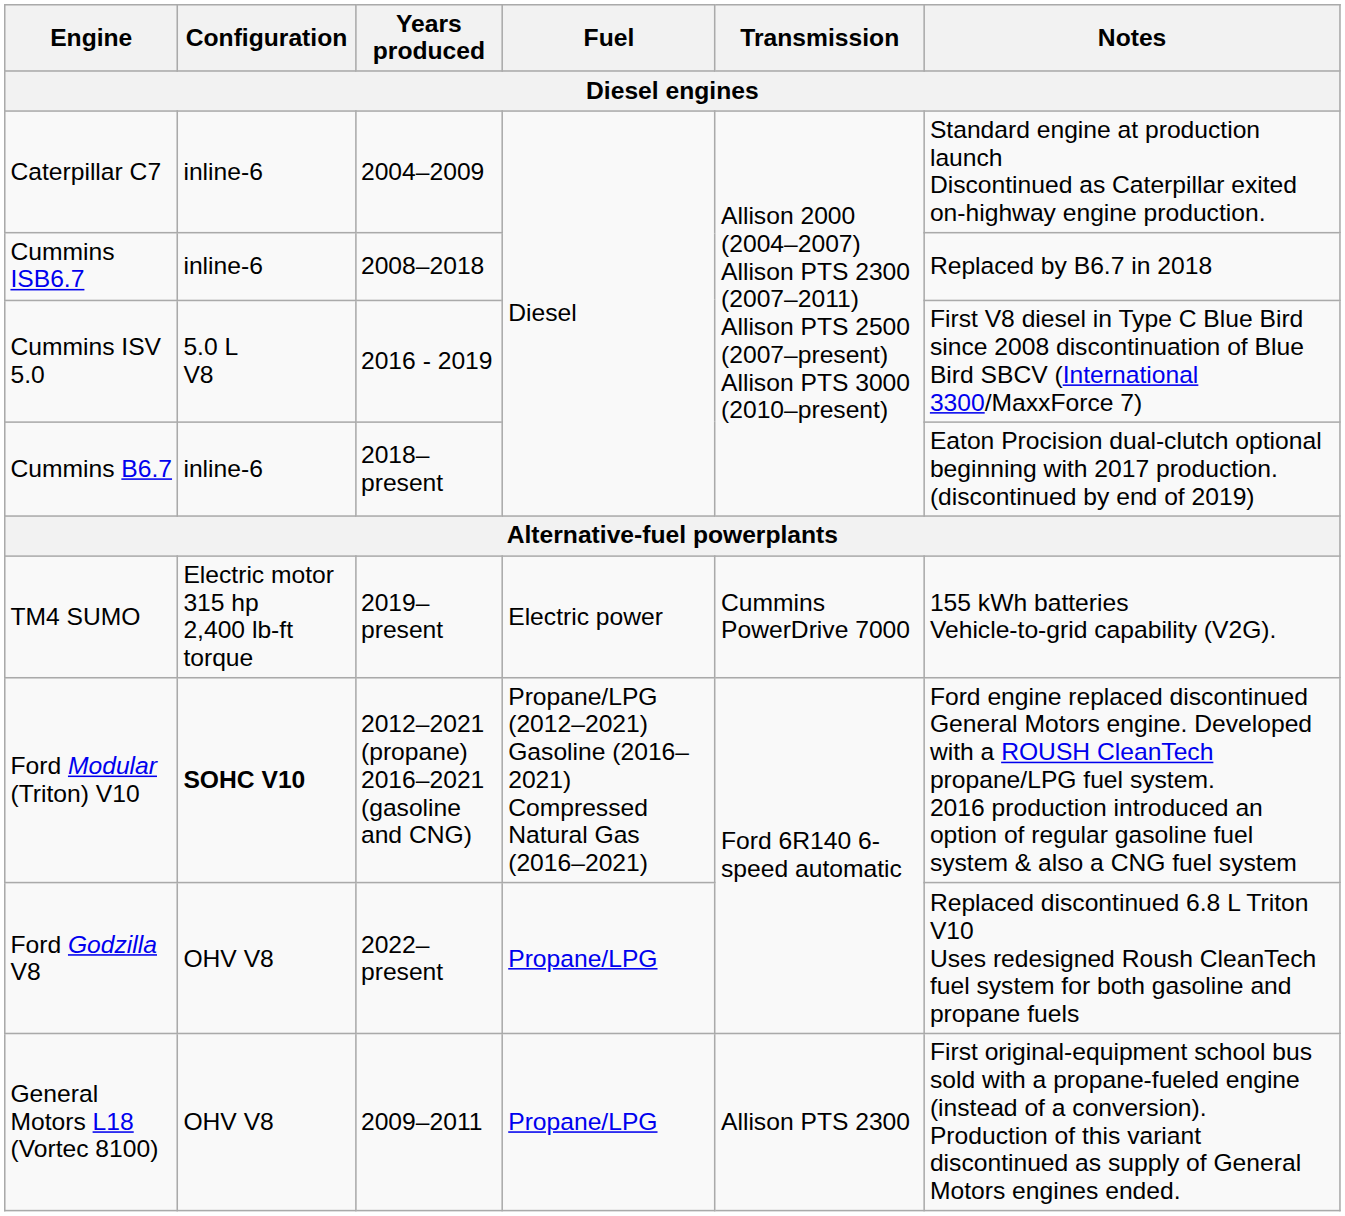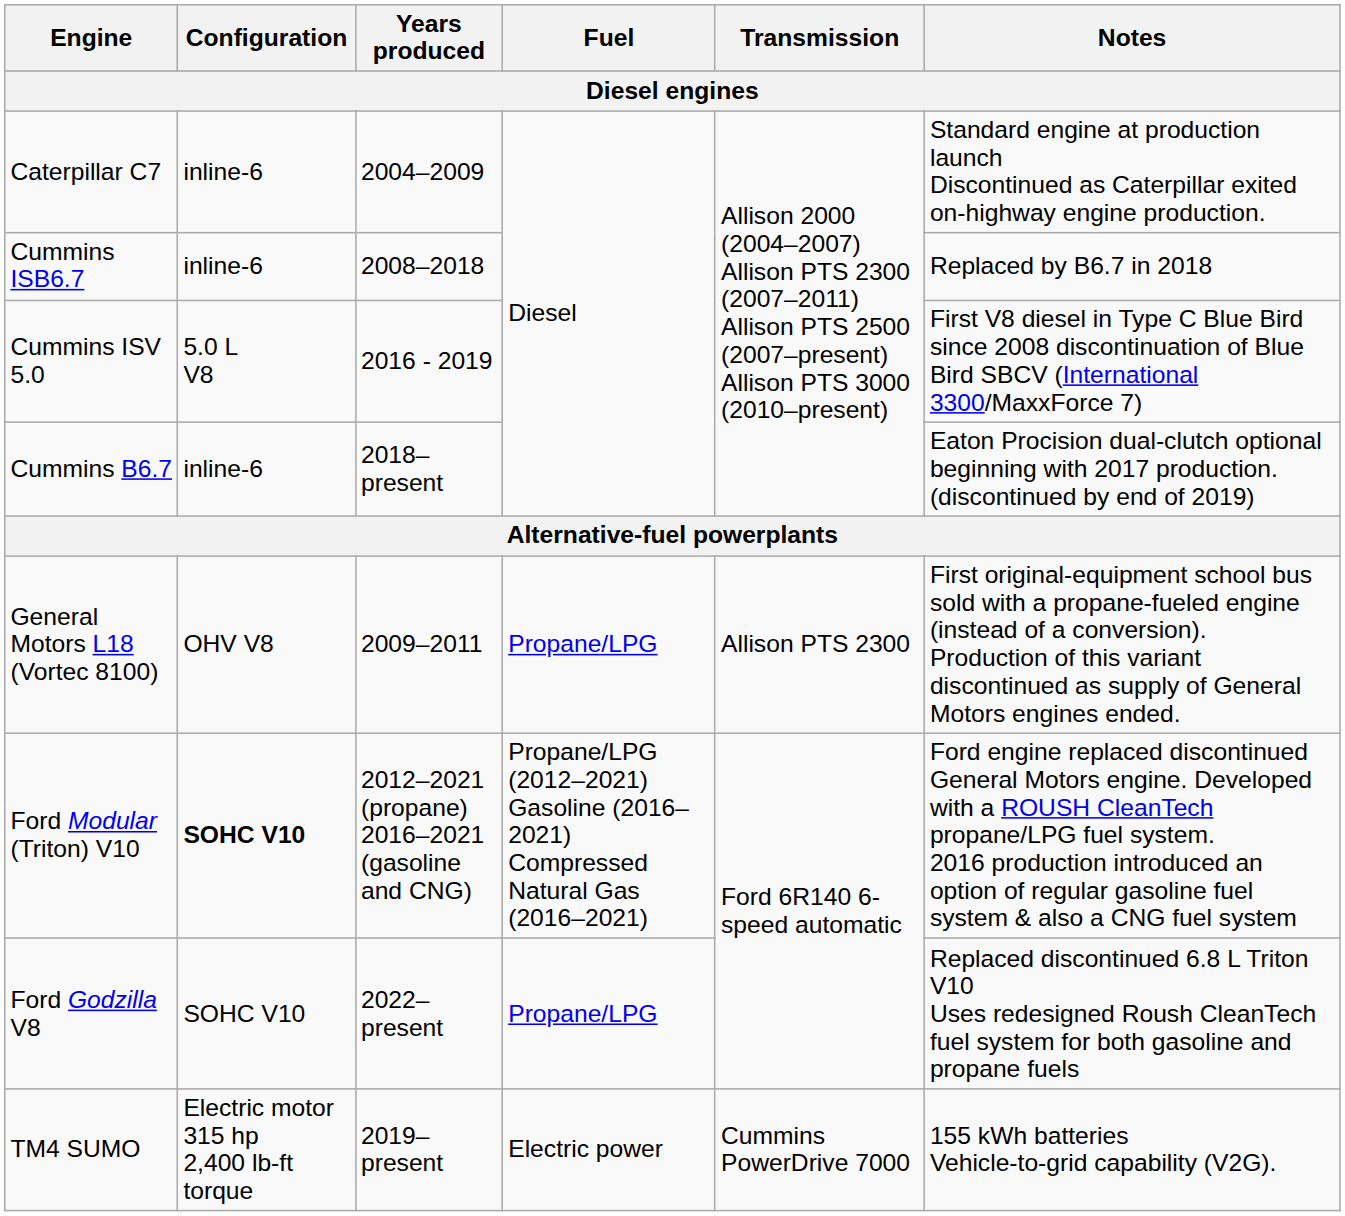rows swapped: General Motors L18 (Vortec 8100) <-> TM4 SUMO
Ford Godzilla V8 | Configuration: OHV V8 -> SOHC V10
